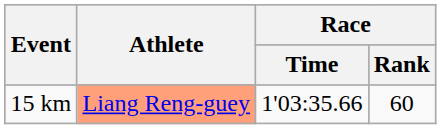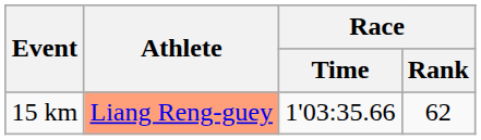15 km | Race / Rank: 60 -> 62
